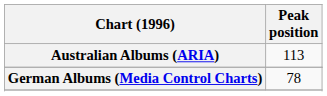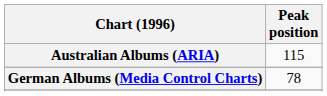Australian Albums (ARIA) | Peak position: 113 -> 115
